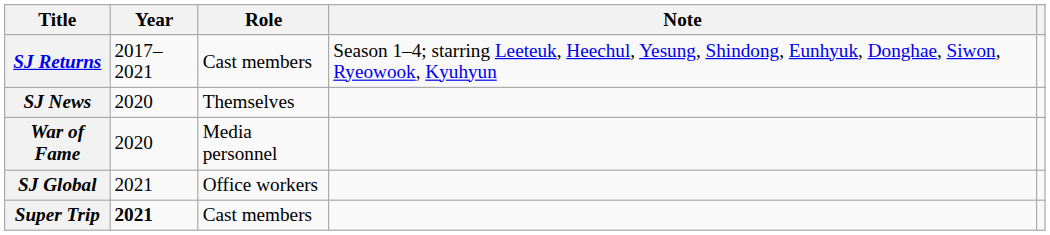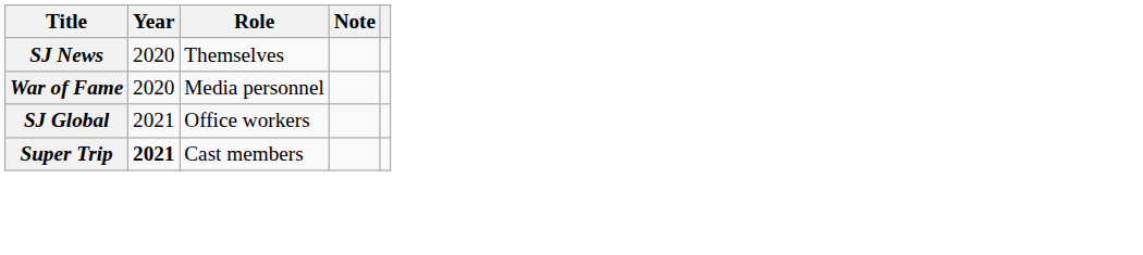- row: SJ Returns | 2017–2021 | Cast members | Season 1–4; starring Leeteuk, Heechul, Yesung, Shindong, Eunhyuk, Donghae, Siwon, Ryeowook, Kyuhyun
